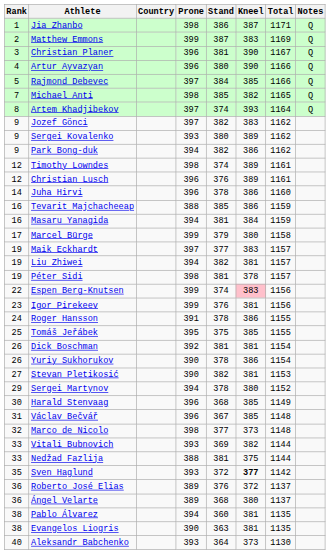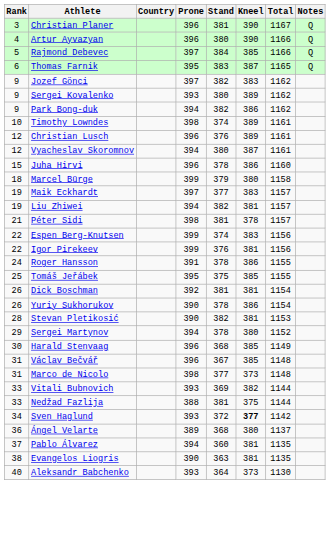- row: 1 | Jia Zhanbo | 398 | 386 | 387 | 1171 | Q
- row: 2 | Matthew Emmons | 399 | 387 | 383 | 1169 | Q
+ row: 6 | Thomas Farnik | 395 | 383 | 387 | 1165 | Q
- row: 7 | Michael Anti | 398 | 385 | 382 | 1165 | Q
- row: 8 | Artem Khadjibekov | 397 | 374 | 393 | 1164 | Q
Timothy Lowndes | Rank: 12 -> 10
+ row: 12 | Vyacheslav Skoromnov | 394 | 380 | 387 | 1161
Juha Hirvi | Rank: 14 -> 15
- row: 16 | Tevarit Majchacheeap | 388 | 385 | 386 | 1159
- row: 16 | Masaru Yanagida | 394 | 381 | 384 | 1159
Marcel Bürge | Rank: 17 -> 18
Péter Sidi | Rank: 19 -> 21
Espen Berg-Knutsen | Kneel: pink background -> no background
Igor Pirekeev | Rank: 23 -> 22
Stevan Pletikosić | Rank: 27 -> 28
Marco de Nicolo | Rank: 32 -> 31
Sven Haglund | Rank: 35 -> 34
- row: 36 | Roberto José Elias | 389 | 376 | 372 | 1137
Pablo Álvarez | Rank: 38 -> 37
